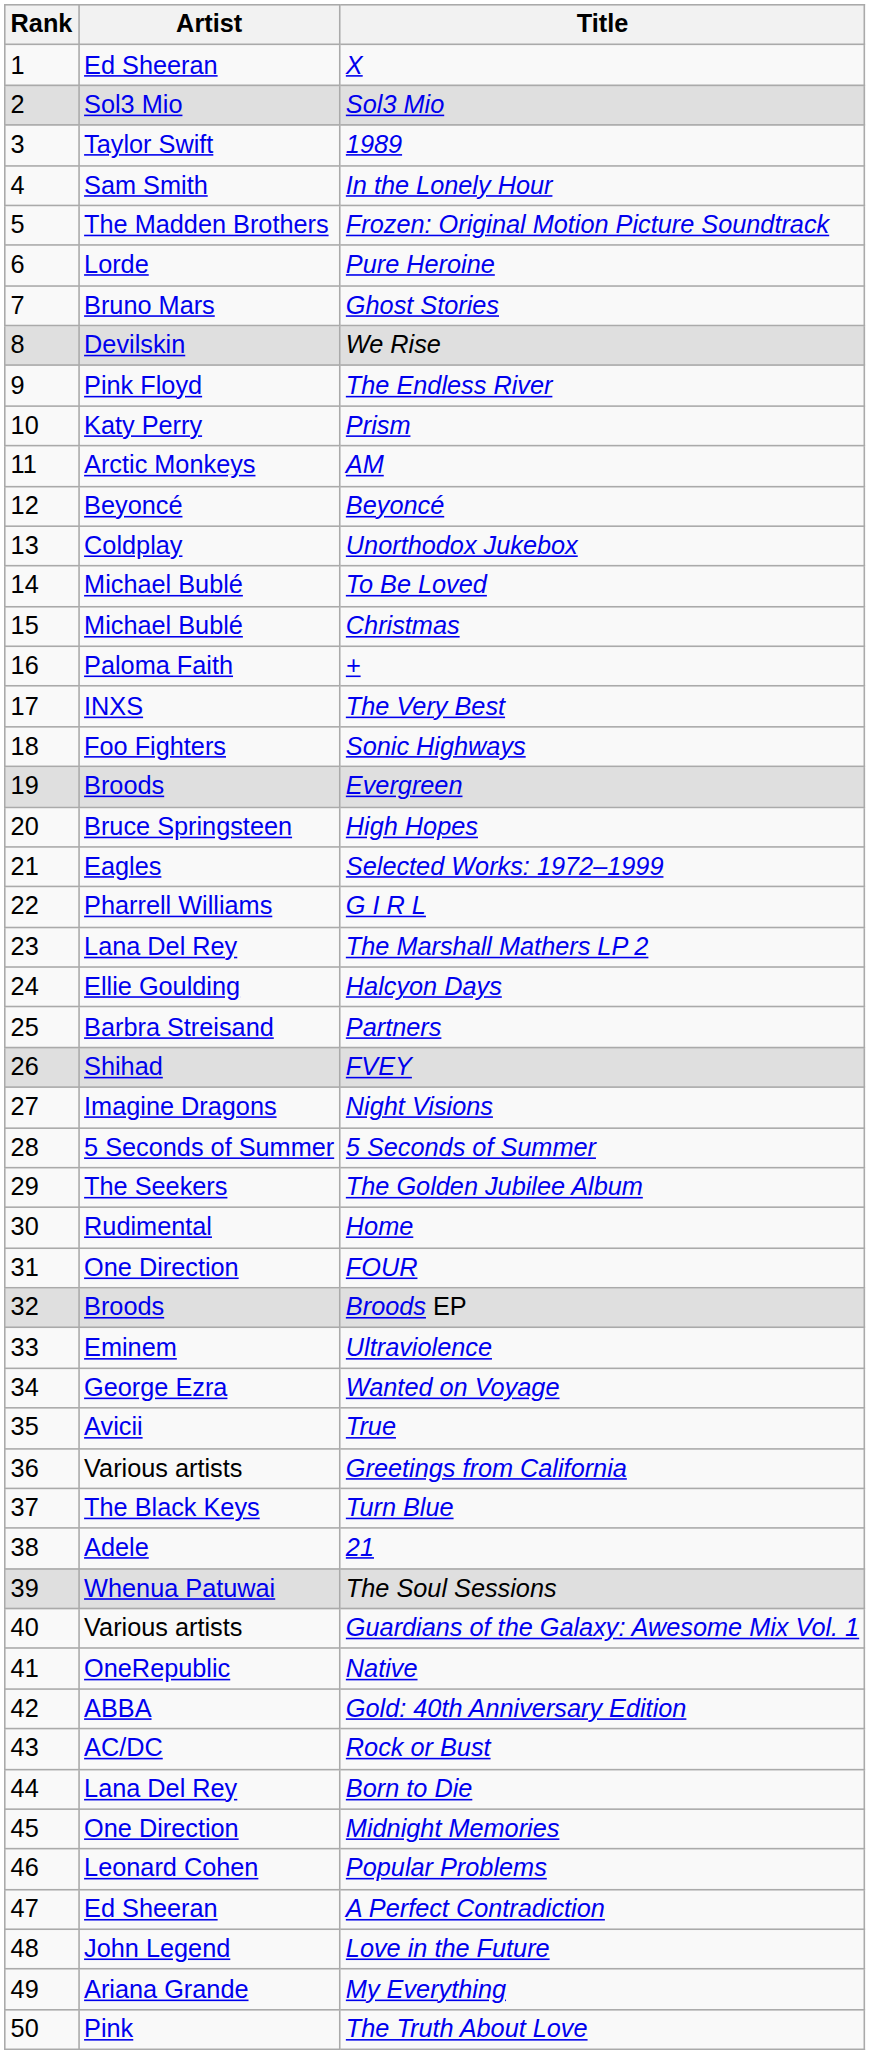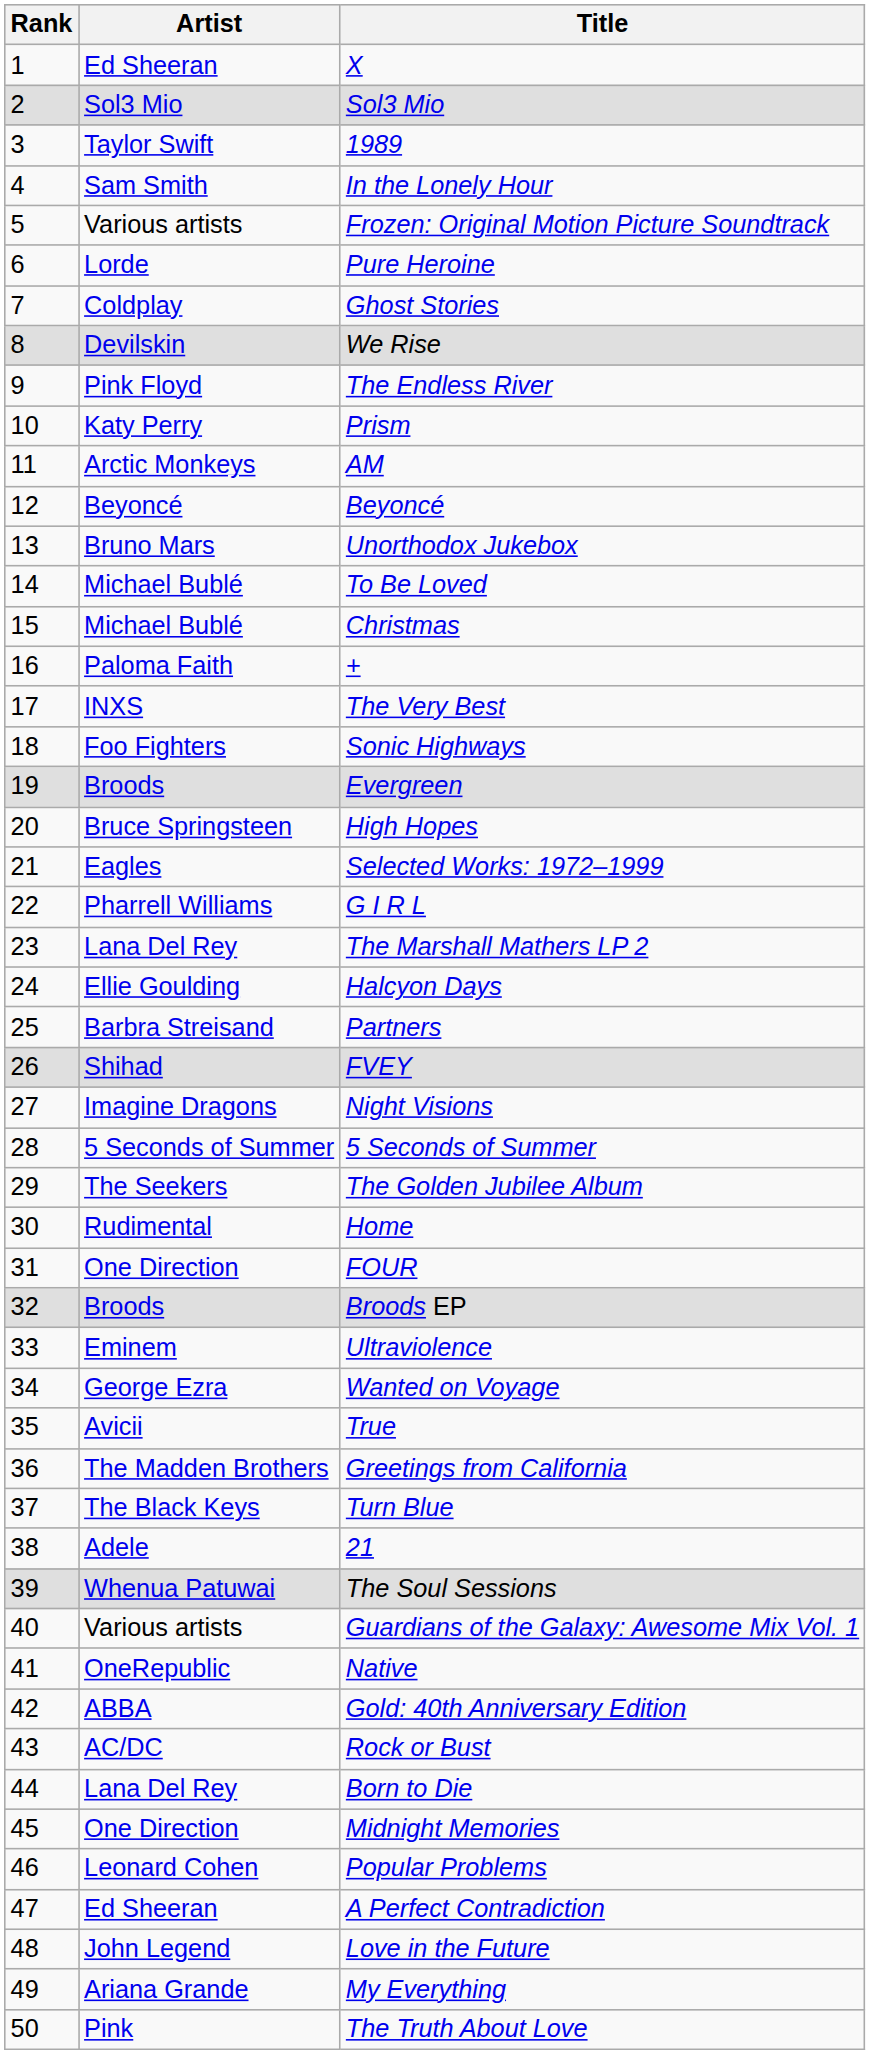Frozen: Original Motion Picture Soundtrack | Artist: The Madden Brothers -> Various artists
Ghost Stories | Artist: Bruno Mars -> Coldplay
Unorthodox Jukebox | Artist: Coldplay -> Bruno Mars
Greetings from California | Artist: Various artists -> The Madden Brothers
